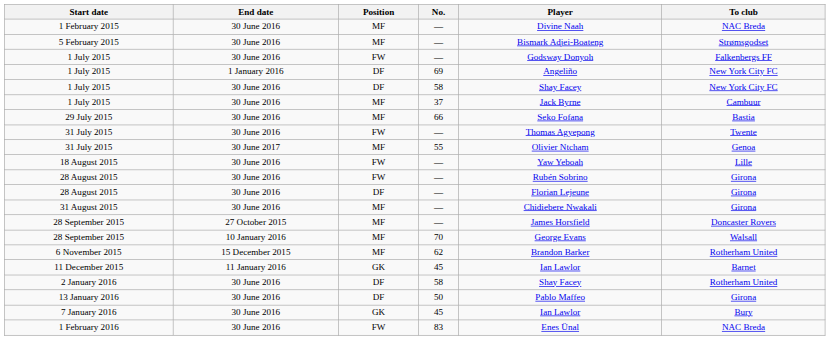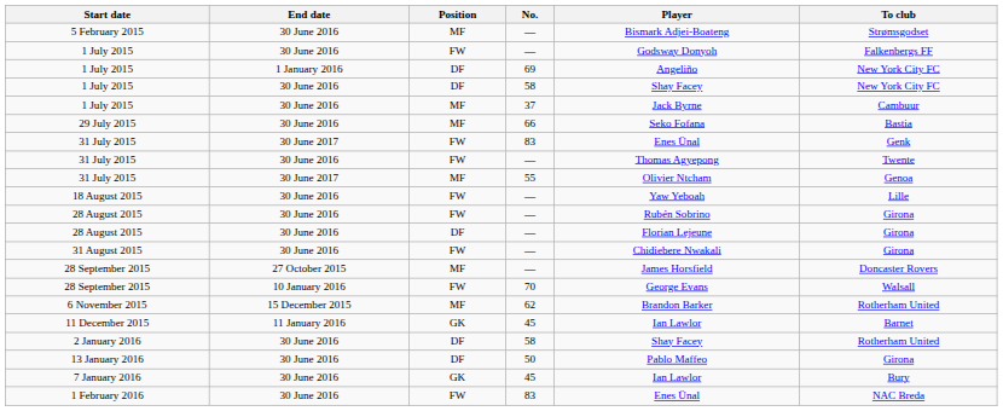- row: 1 February 2015 | 30 June 2016 | MF | — | Divine Naah | NAC Breda
+ row: 31 July 2015 | 30 June 2017 | FW | 83 | Enes Ünal | Genk
31 August 2015 | Position: MF -> FW
28 September 2015 / 70 | Position: MF -> FW
